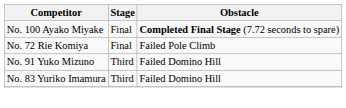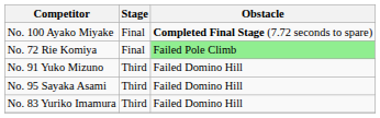No. 72 Rie Komiya | Obstacle: no background -> lightgreen background
+ row: No. 95 Sayaka Asami | Third | Failed Domino Hill
